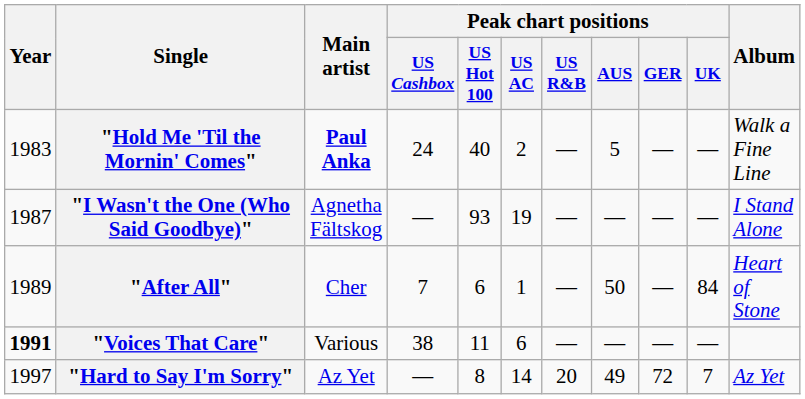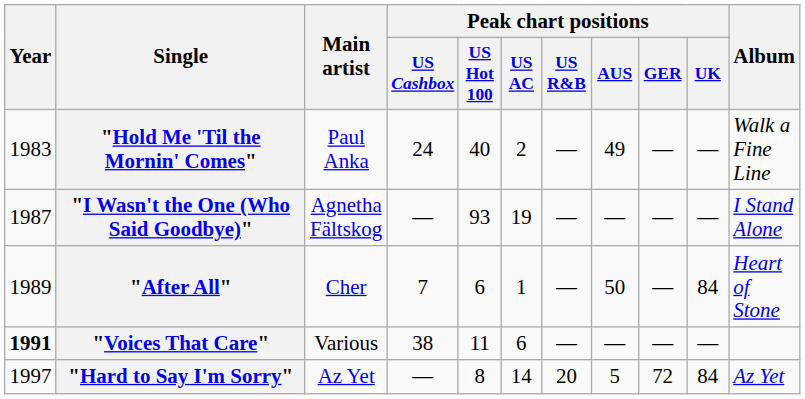"Hold Me 'Til the Mornin' Comes" | Main artist: bold -> normal
"Hold Me 'Til the Mornin' Comes" | Peak chart positions / AUS: 5 -> 49
"Hard to Say I'm Sorry" | Peak chart positions / AUS: 49 -> 5
"Hard to Say I'm Sorry" | Peak chart positions / UK: 7 -> 84
